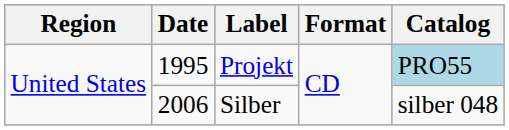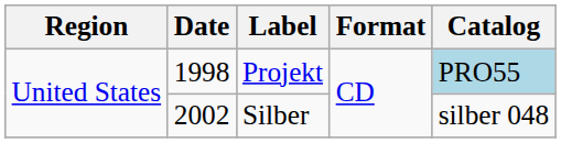Projekt | Date: 1995 -> 1998
Silber | Date: 2006 -> 2002
